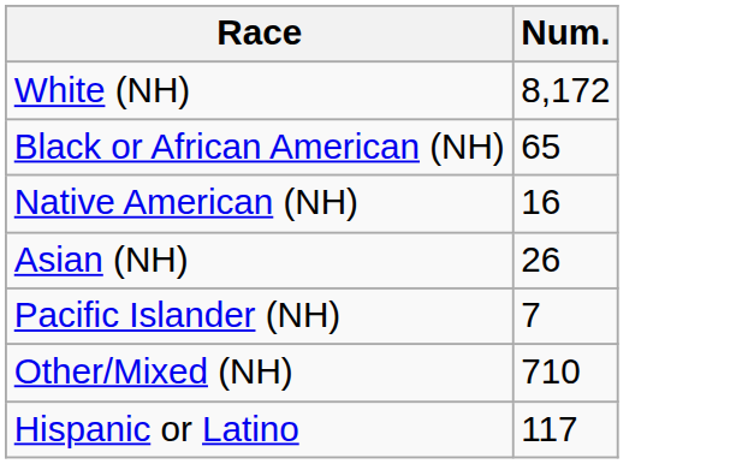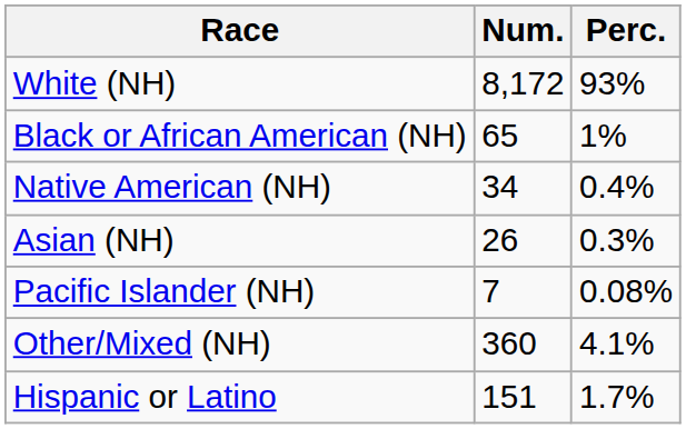+ column: Perc. | 93% | 1% | 0.4% | 0.3% | 0.08% | 4.1% | 1.7%
Native American (NH) | Num.: 16 -> 34
Other/Mixed (NH) | Num.: 710 -> 360
Hispanic or Latino | Num.: 117 -> 151
